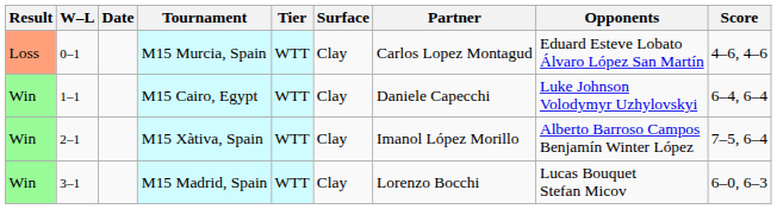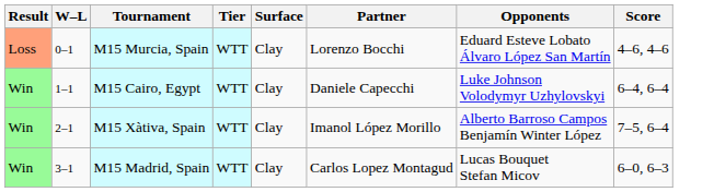- column: Date
M15 Murcia, Spain | Partner: Carlos Lopez Montagud -> Lorenzo Bocchi
M15 Madrid, Spain | Partner: Lorenzo Bocchi -> Carlos Lopez Montagud
